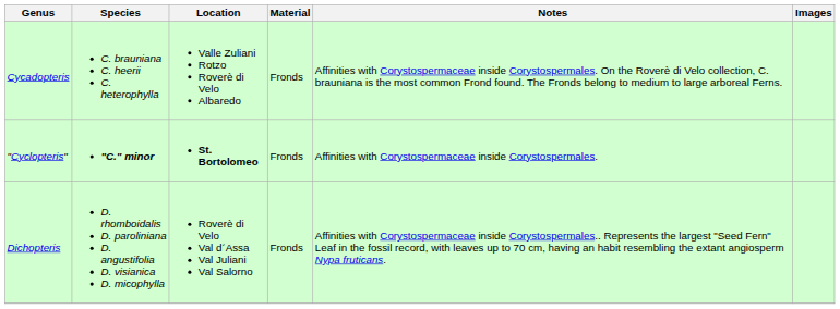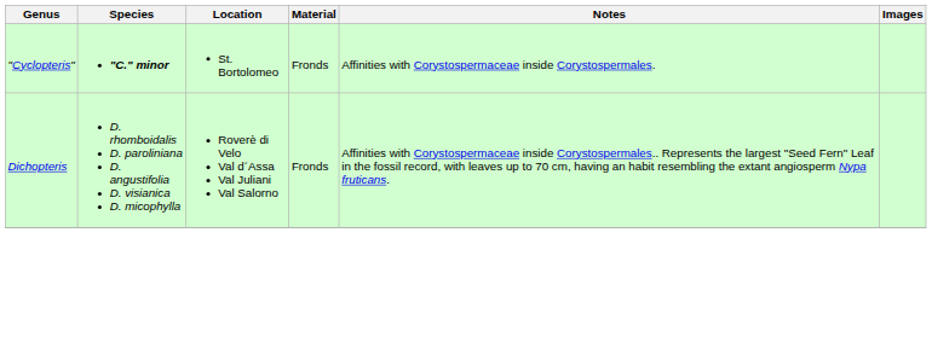- row: Cycadopteris | C. brauniana C. heerii C. heterophylla | Valle Zuliani Rotzo Roverè di Velo Albaredo | Fronds | Affinities with Corystospermaceae inside Corystospermales. On the Roverè di Velo collection, C. brauniana is the most common Frond found. The Fronds belong to medium to large arboreal Ferns.
"Cyclopteris" | Location: bold -> normal
